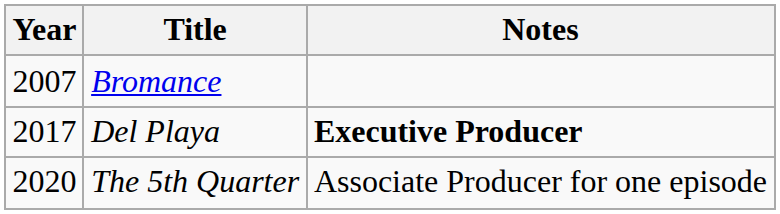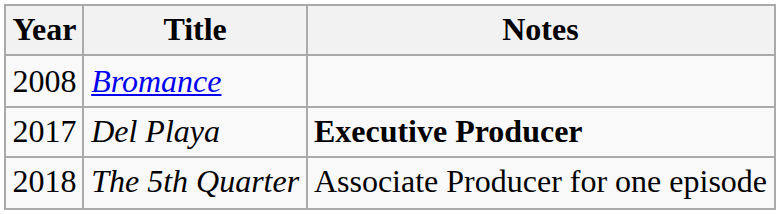Bromance | Year: 2007 -> 2008
The 5th Quarter | Year: 2020 -> 2018
